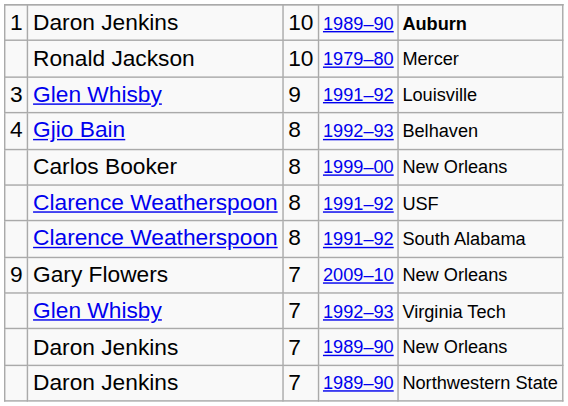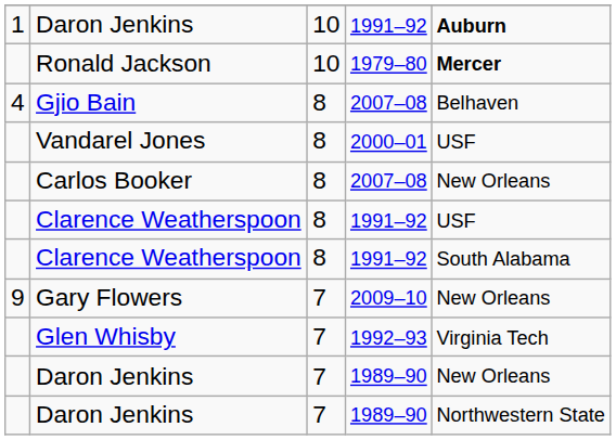1 / Daron Jenkins | column 4: 1989–90 -> 1991–92
Ronald Jackson | column 5: normal -> bold
- row: 3 | Glen Whisby | 9 | 1991–92 | Louisville
Gjio Bain | column 4: 1992–93 -> 2007–08
+ row: Vandarel Jones | 8 | 2000–01 | USF
Carlos Booker | column 4: 1999–00 -> 2007–08
